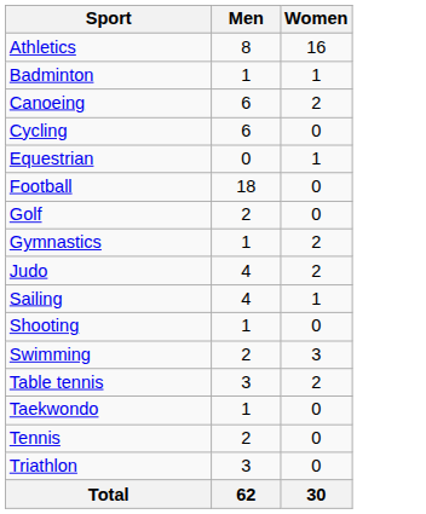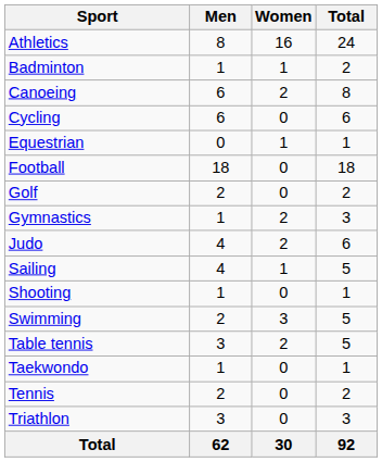+ column: Total | 24 | 2 | 8 | 6 | 1 | 18 | 2 | 3 | 6 | 5 | 1 | 5 | 5 | 1 | 2 | 3 | 92
